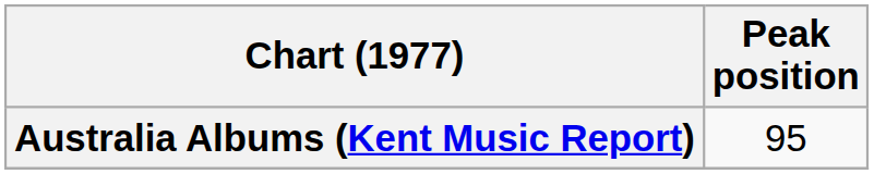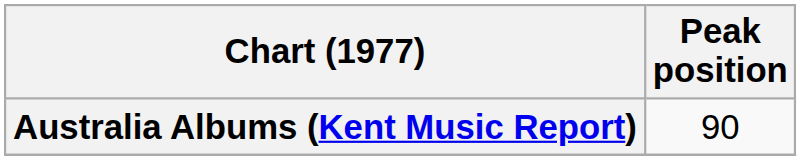Australia Albums (Kent Music Report) | Peak position: 95 -> 90
